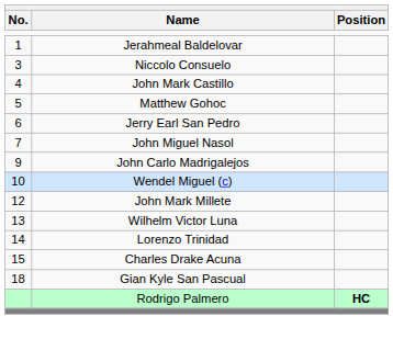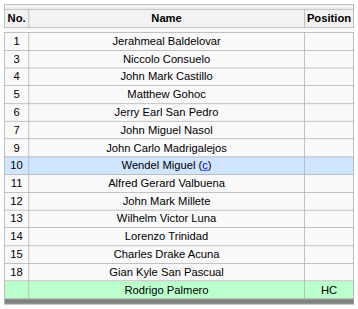+ row: 11 | Alfred Gerard Valbuena
Rodrigo Palmero | Position: bold -> normal
